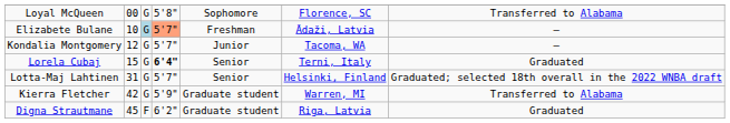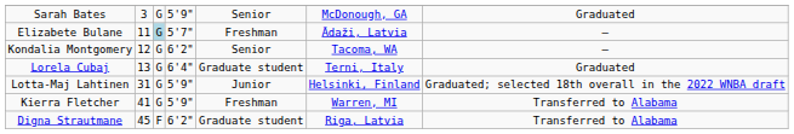- row: Loyal McQueen | 00 | G | 5'8" | Sophomore | Florence, SC | Transferred to Alabama
+ row: Sarah Bates | 3 | G | 5'9" | Senior | McDonough, GA | Graduated
Elizabete Bulane | column 2: 10 -> 11
Elizabete Bulane | column 4: lightsalmon background -> no background
Kondalia Montgomery | column 4: 5'7" -> 6'2"
Kondalia Montgomery | column 5: Junior -> Senior
Lorela Cubaj | column 2: 15 -> 13
Lorela Cubaj | column 4: bold -> normal
Lorela Cubaj | column 5: Senior -> Graduate student
Lotta-Maj Lahtinen | column 4: 5'7" -> 5'9"
Lotta-Maj Lahtinen | column 5: Senior -> Junior
Kierra Fletcher | column 2: 42 -> 41
Kierra Fletcher | column 5: Graduate student -> Freshman
Digna Strautmane | column 7: Graduated -> Transferred to Alabama
